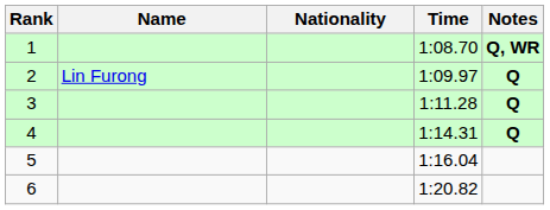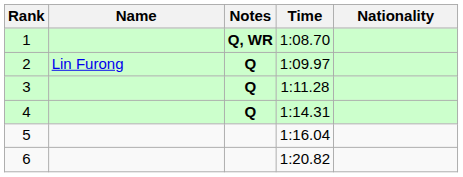columns swapped: Nationality <-> Notes
